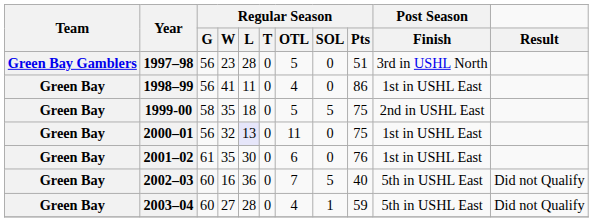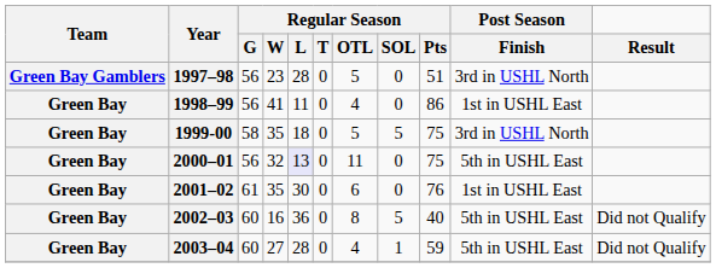1999-00 | Post Season / Finish: 2nd in USHL East -> 3rd in USHL North
2000–01 | Post Season / Finish: 1st in USHL East -> 5th in USHL East
2002–03 | Regular Season / OTL: 7 -> 8
